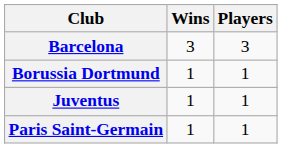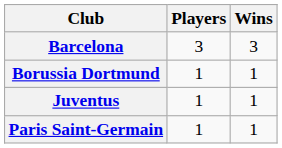columns swapped: Players <-> Wins
